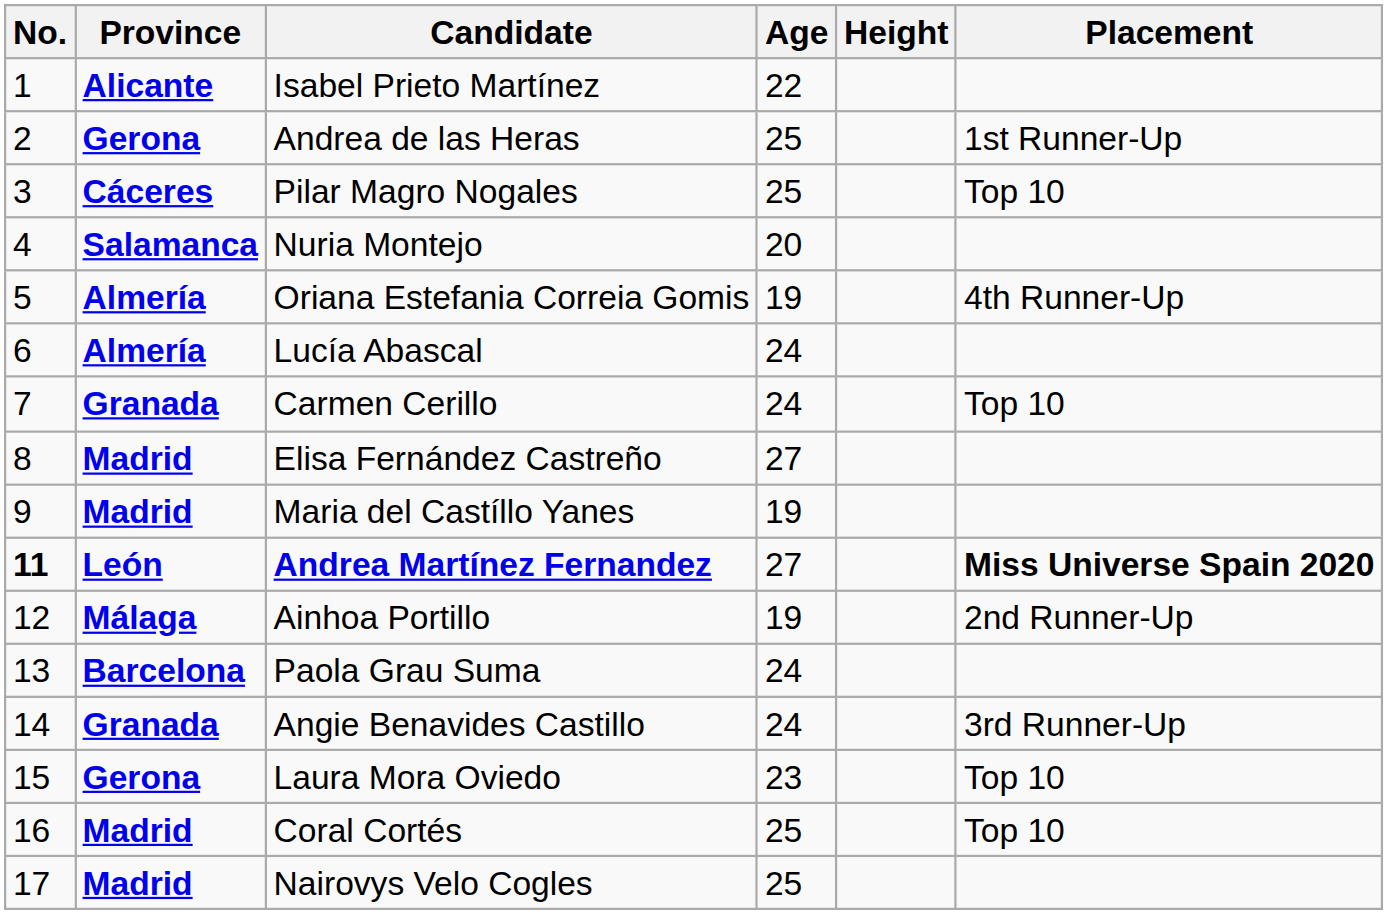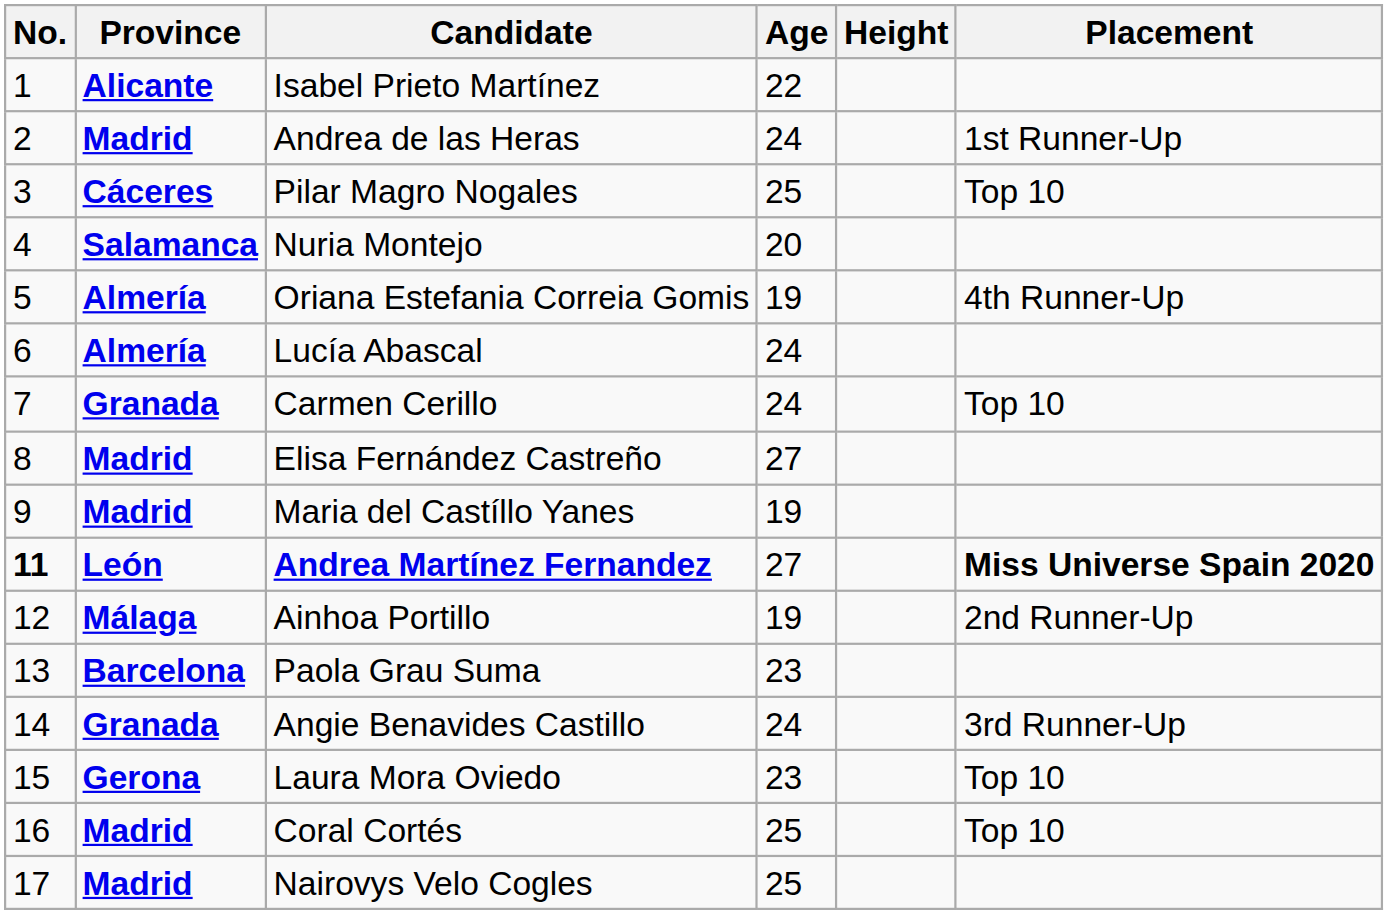Andrea de las Heras | Province: Gerona -> Madrid
Andrea de las Heras | Age: 25 -> 24
Paola Grau Suma | Age: 24 -> 23
